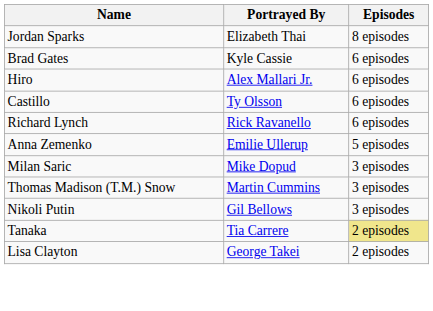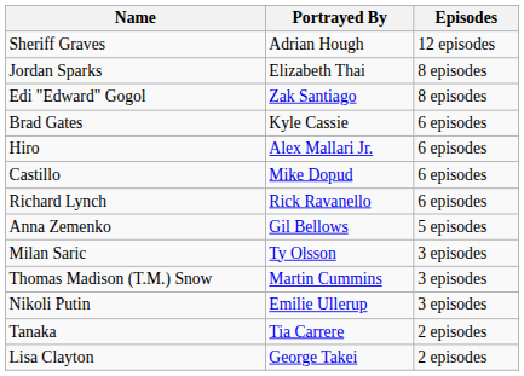+ row: Sheriff Graves | Adrian Hough | 12 episodes
+ row: Edi "Edward" Gogol | Zak Santiago | 8 episodes
Castillo | Portrayed By: Ty Olsson -> Mike Dopud
Anna Zemenko | Portrayed By: Emilie Ullerup -> Gil Bellows
Milan Saric | Portrayed By: Mike Dopud -> Ty Olsson
Nikoli Putin | Portrayed By: Gil Bellows -> Emilie Ullerup
Tanaka | Episodes: khaki background -> no background
